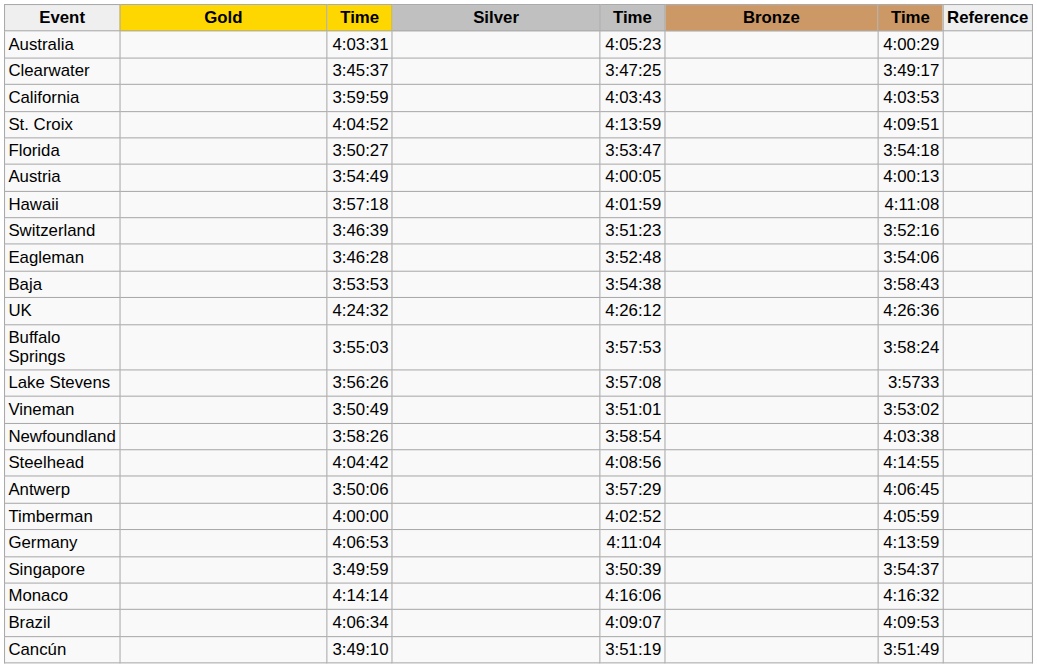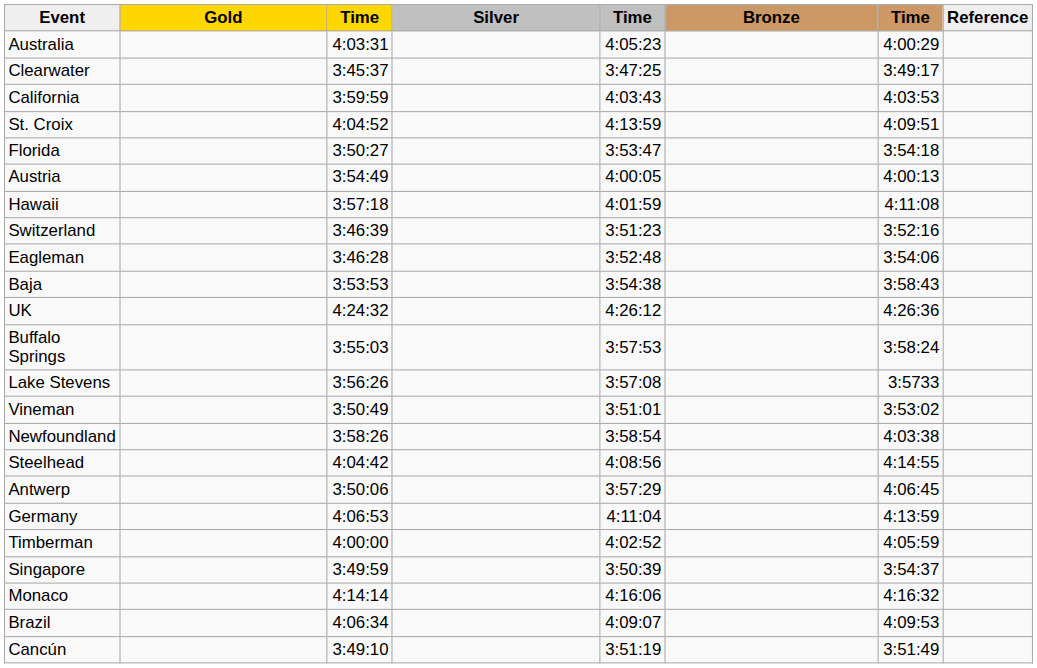rows swapped: Germany <-> Timberman
